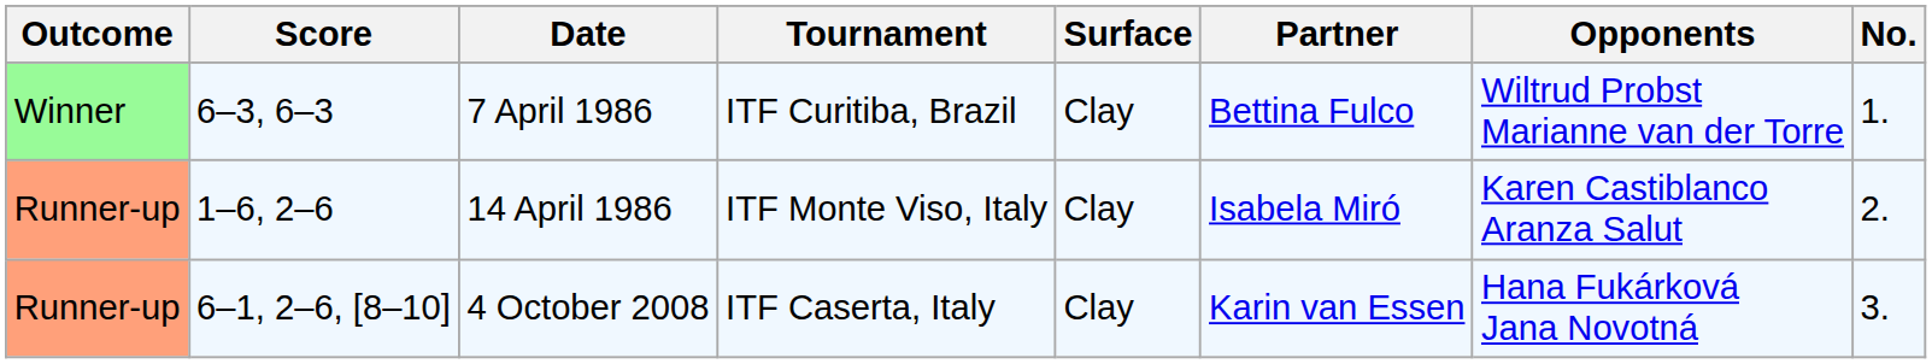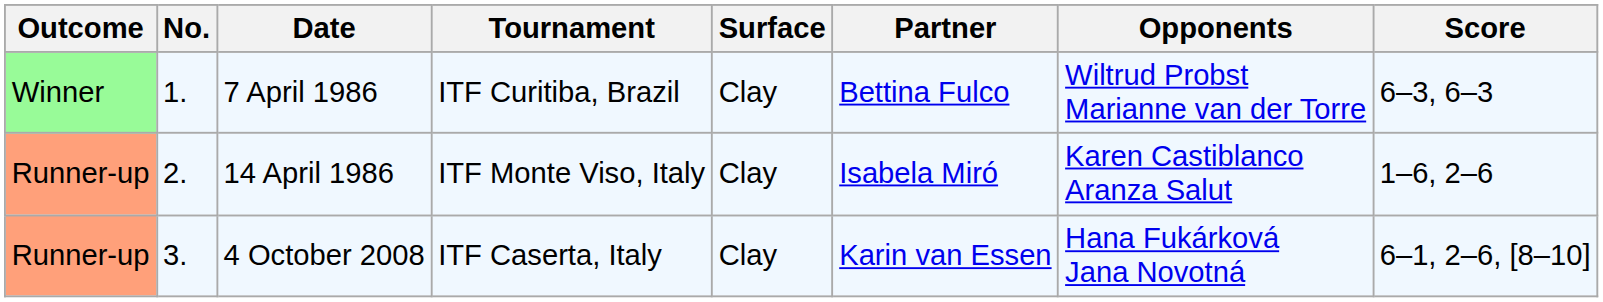columns swapped: No. <-> Score
